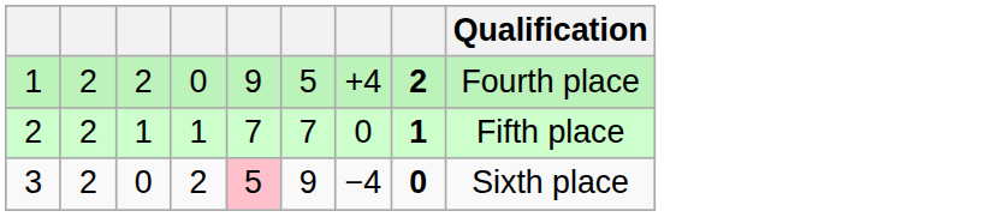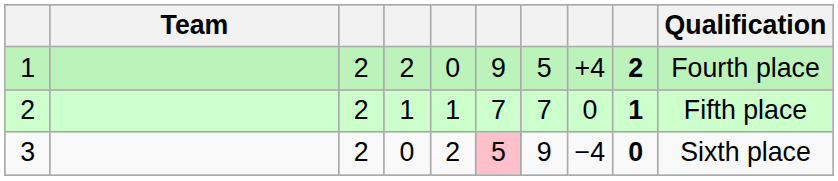+ column: Team
